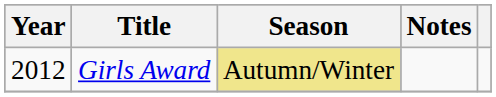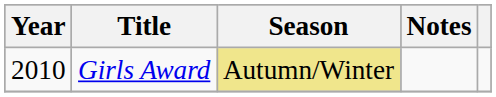Girls Award | Year: 2012 -> 2010
